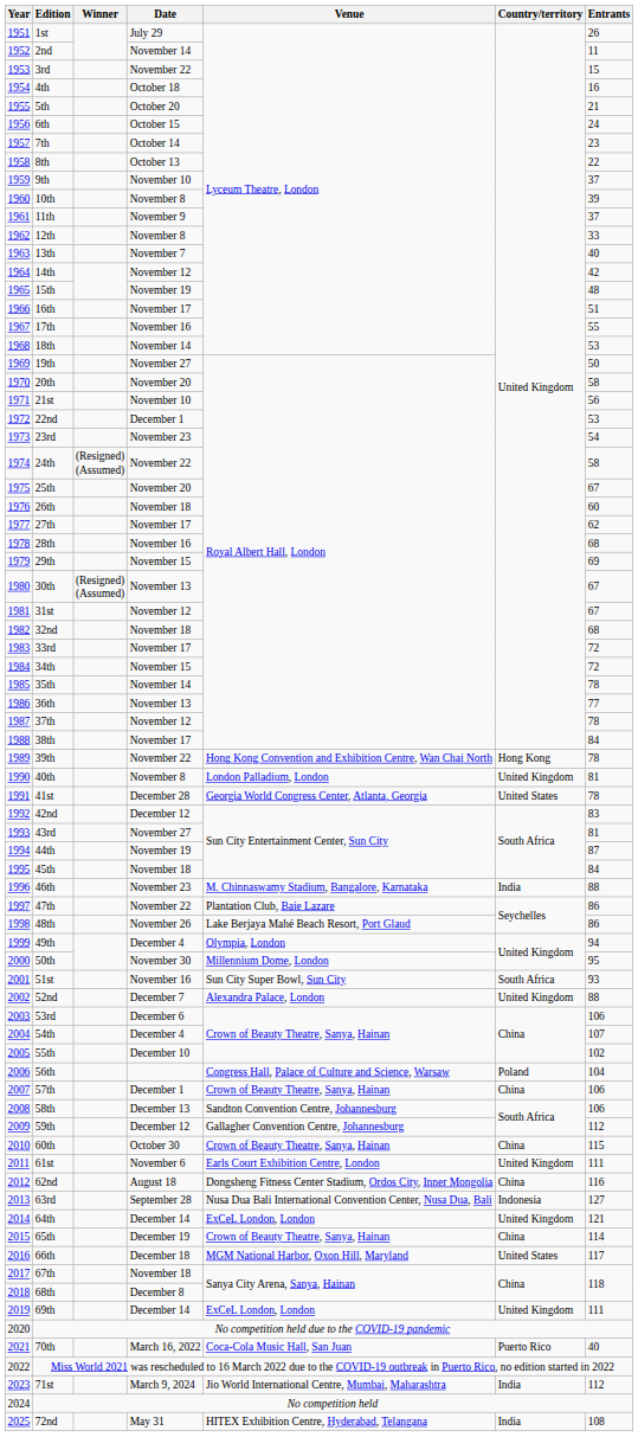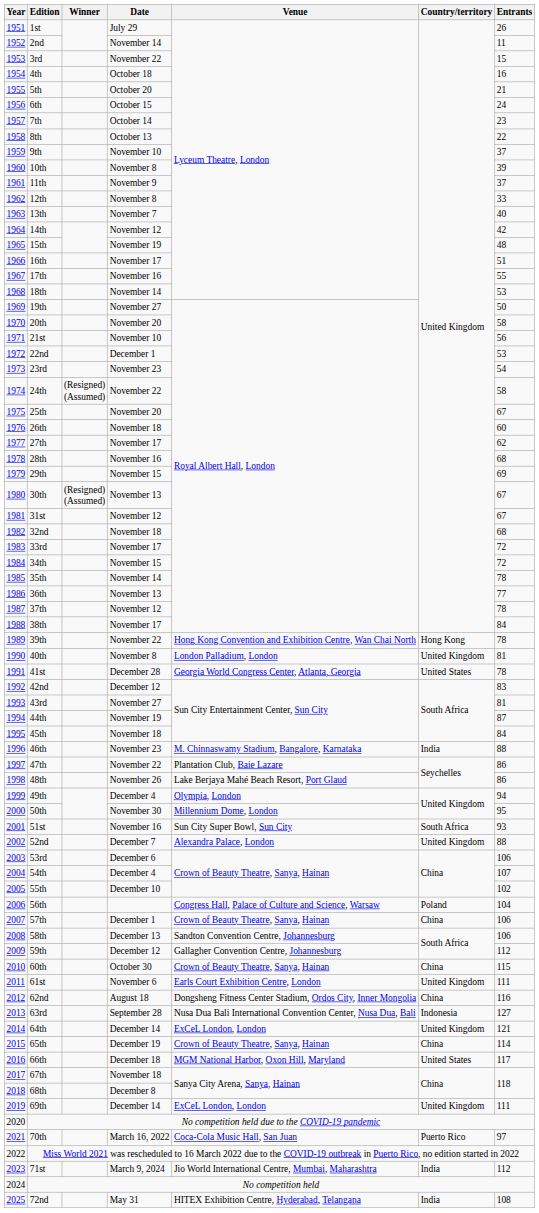70th | Entrants: 40 -> 97
